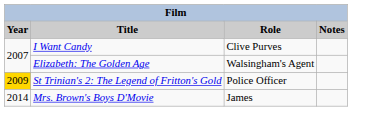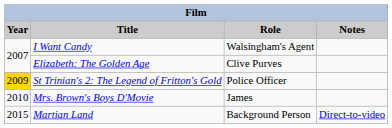I Want Candy | Role: Clive Purves -> Walsingham's Agent
Elizabeth: The Golden Age | Role: Walsingham's Agent -> Clive Purves
Mrs. Brown's Boys D'Movie | Year: 2014 -> 2010
+ row: 2015 | Martian Land | Background Person | Direct-to-video
